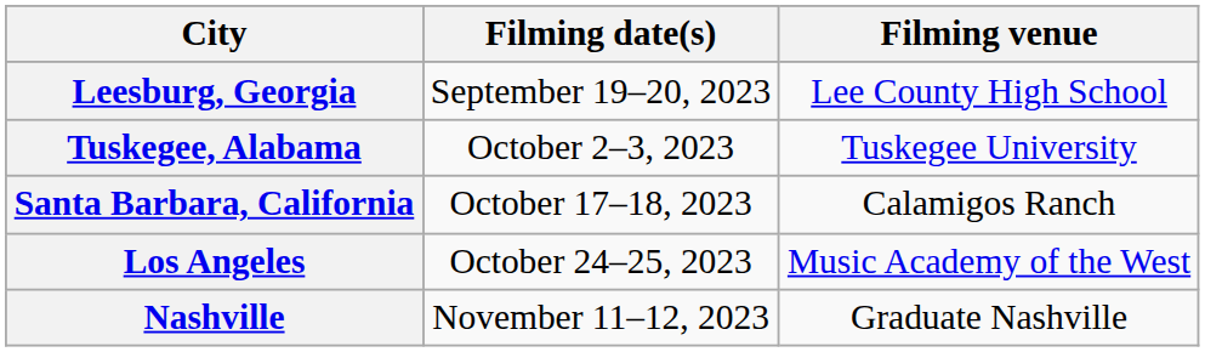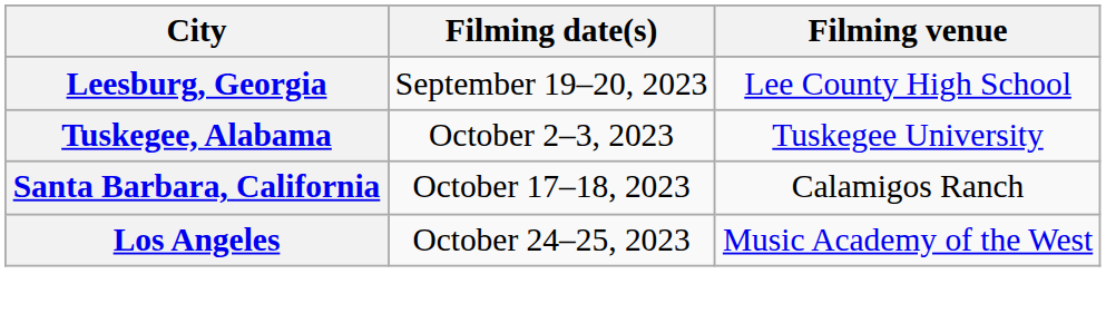- row: Nashville | November 11–12, 2023 | Graduate Nashville
